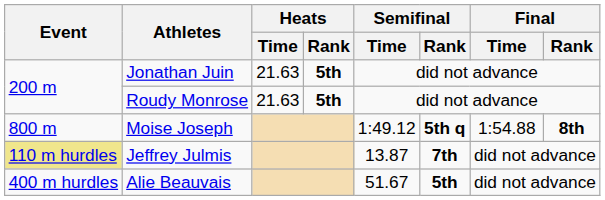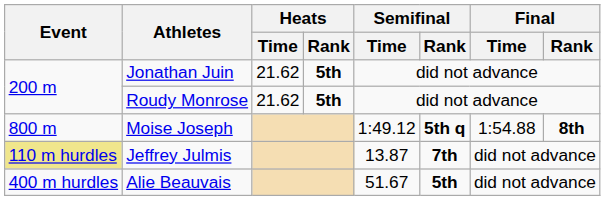Jonathan Juin | Heats / Time: 21.63 -> 21.62
Roudy Monrose | Heats / Time: 21.63 -> 21.62
